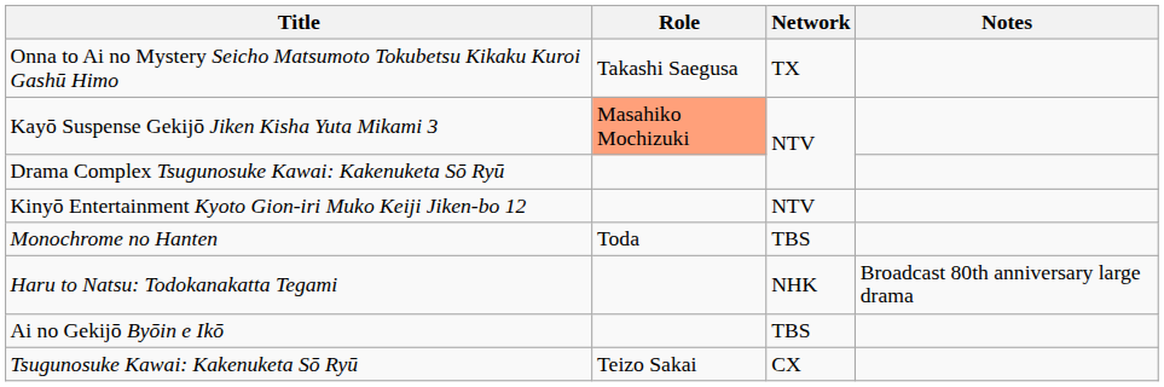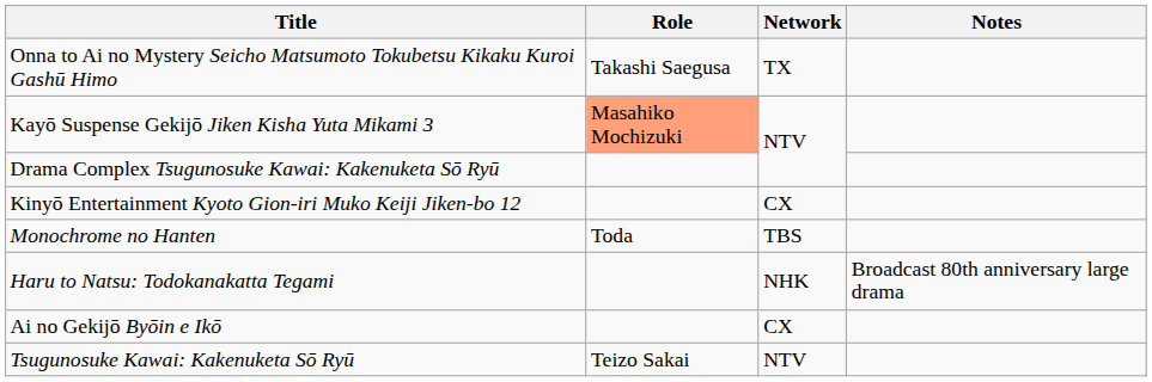Kinyō Entertainment Kyoto Gion-iri Muko Keiji Jiken-bo 12 | Network: NTV -> CX
Ai no Gekijō Byōin e Ikō | Network: TBS -> CX
Tsugunosuke Kawai: Kakenuketa Sō Ryū | Network: CX -> NTV
